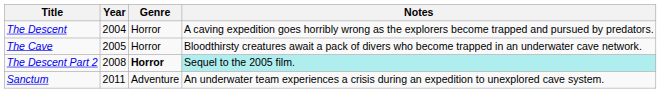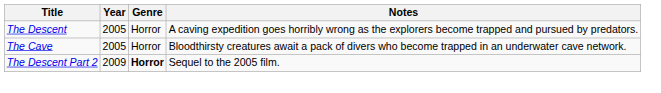The Descent | Year: 2004 -> 2005
The Descent Part 2 | Year: 2008 -> 2009
The Descent Part 2 | Notes: paleturquoise background -> no background
- row: Sanctum | 2011 | Adventure | An underwater team experiences a crisis during an expedition to unexplored cave system.
